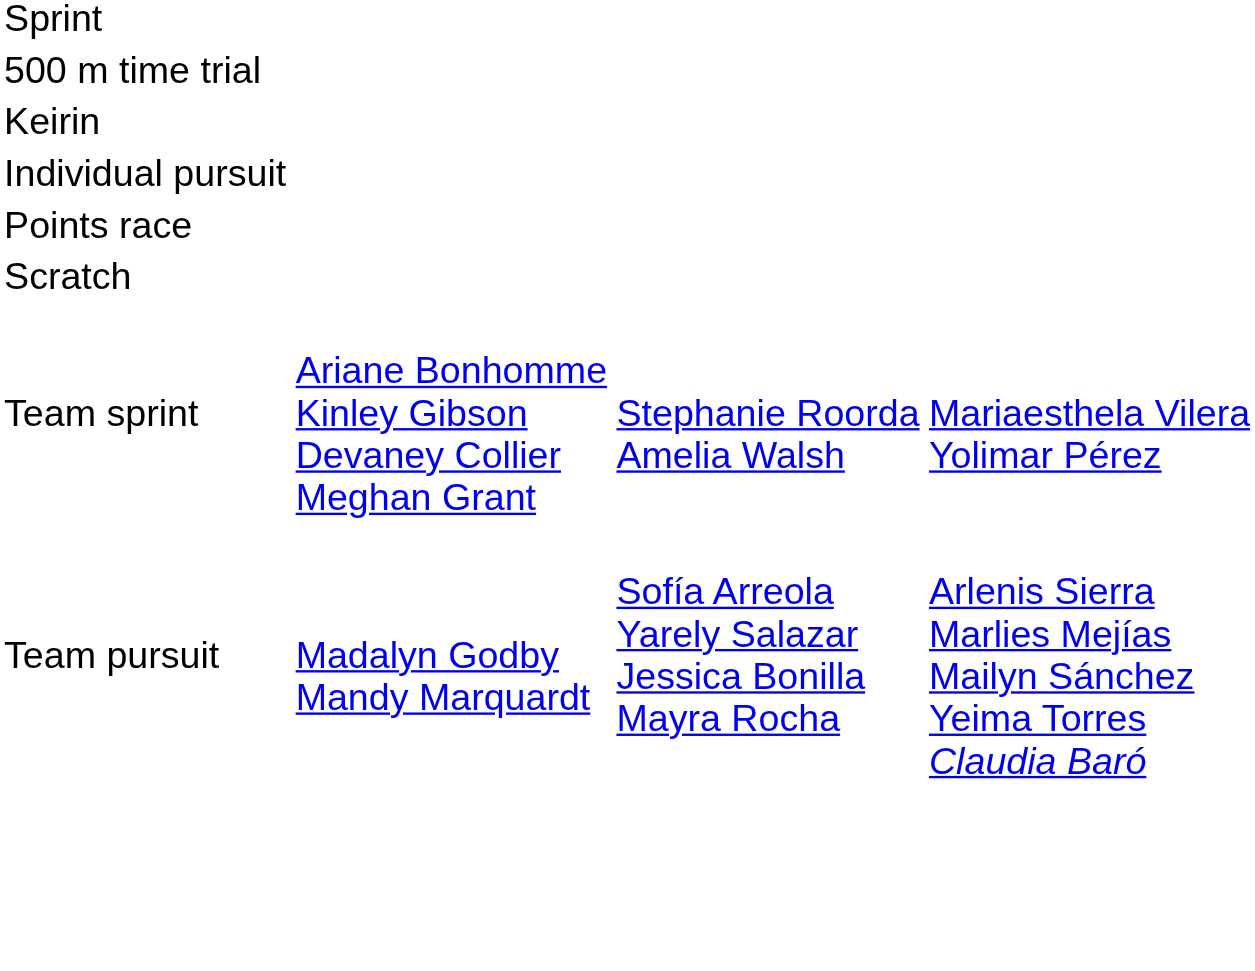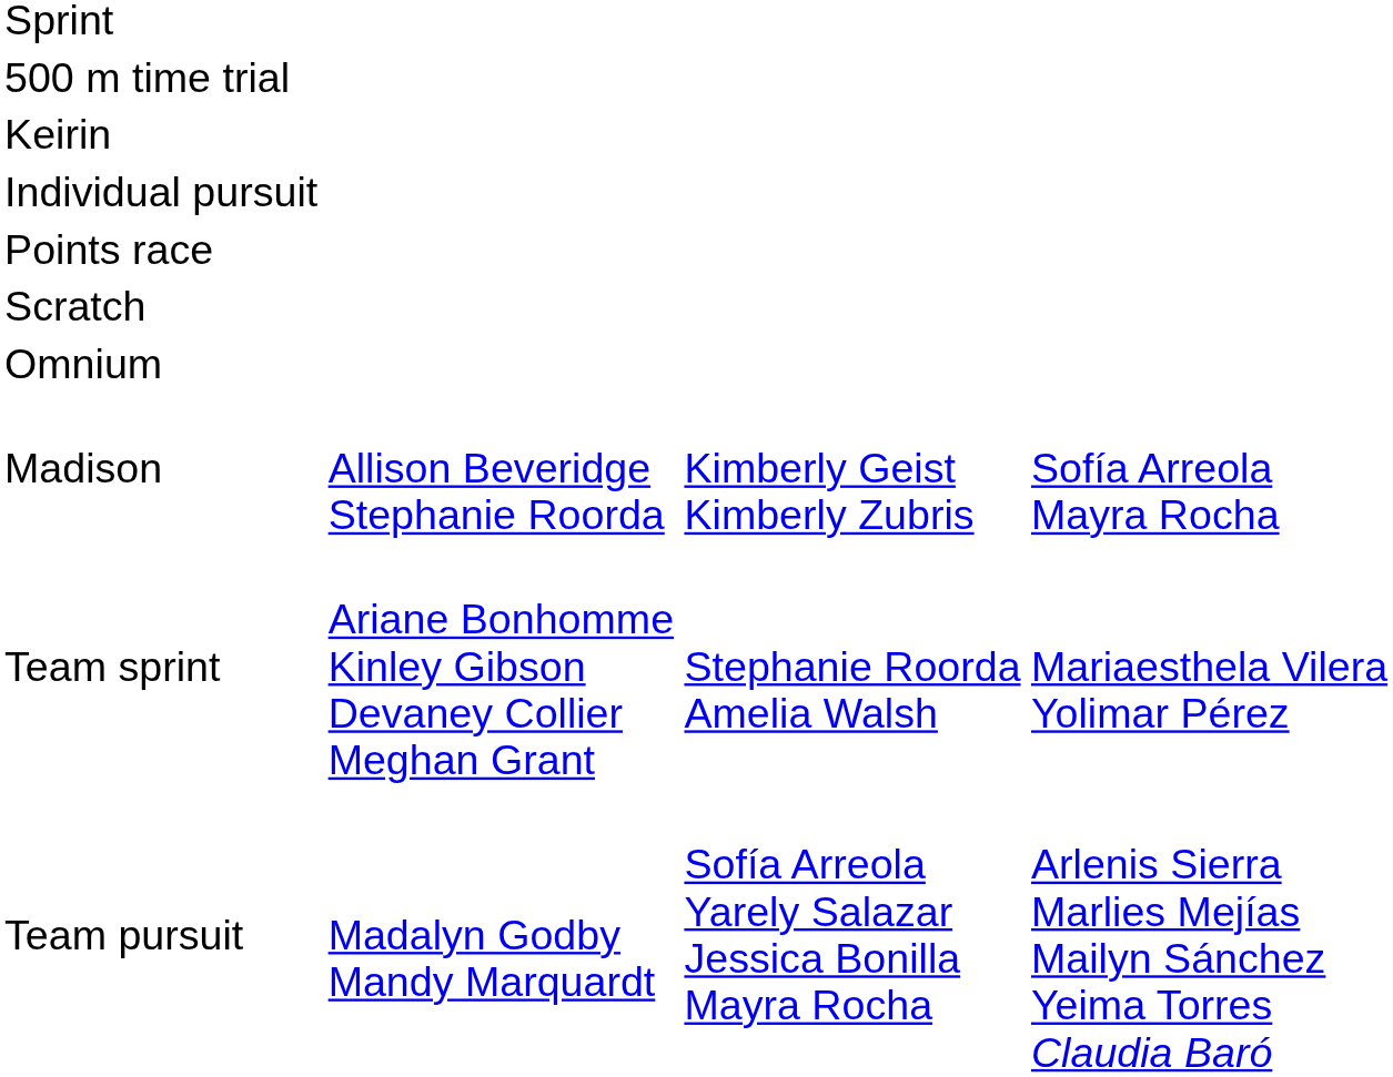+ row: Omnium
+ row: Madison | Allison Beveridge Stephanie Roorda | Kimberly Geist Kimberly Zubris | Sofía Arreola Mayra Rocha
